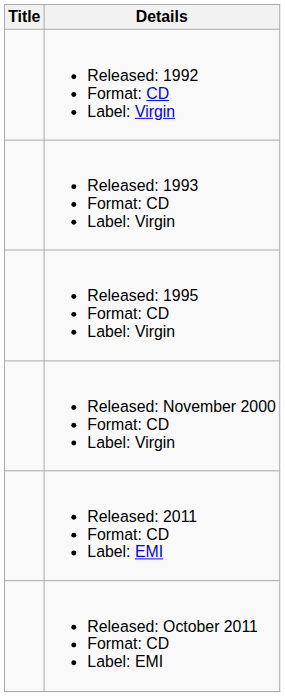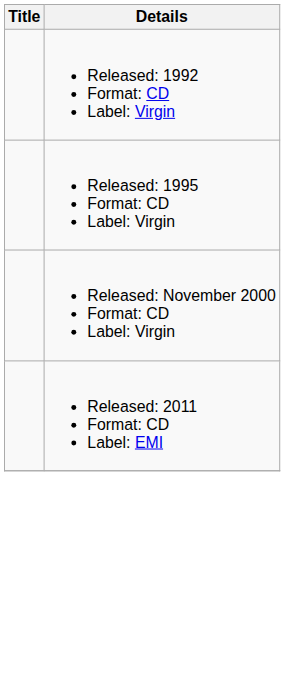- row: Released: 1993 Format: CD Label: Virgin
- row: Released: October 2011 Format: CD Label: EMI
